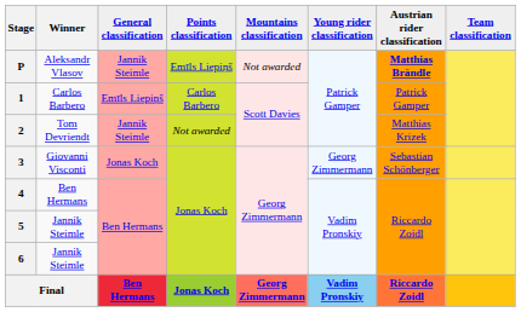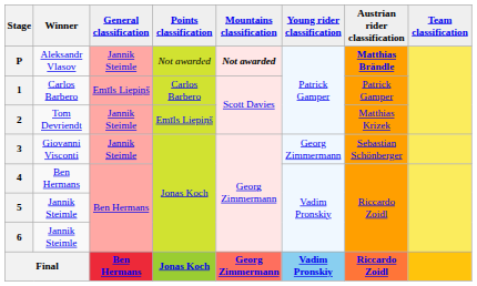P | Points classification: Emīls Liepiņš -> Not awarded
P | Mountains classification: normal -> bold
2 | Points classification: Not awarded -> Emīls Liepiņš
3 | General classification: Jonas Koch -> Jannik Steimle
